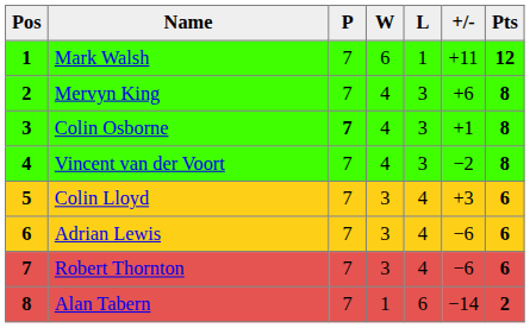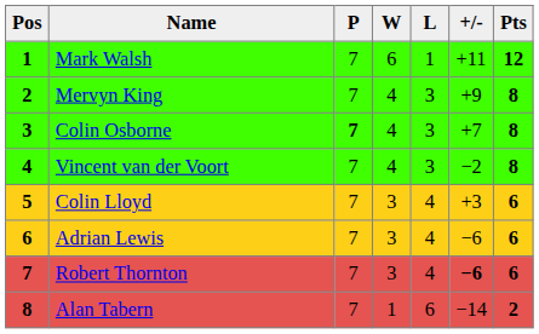Mervyn King | +/-: +6 -> +9
Colin Osborne | +/-: +1 -> +7
Robert Thornton | +/-: normal -> bold
